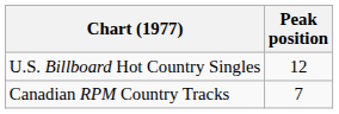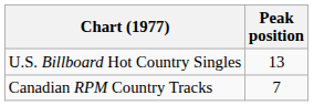U.S. Billboard Hot Country Singles | Peak position: 12 -> 13
